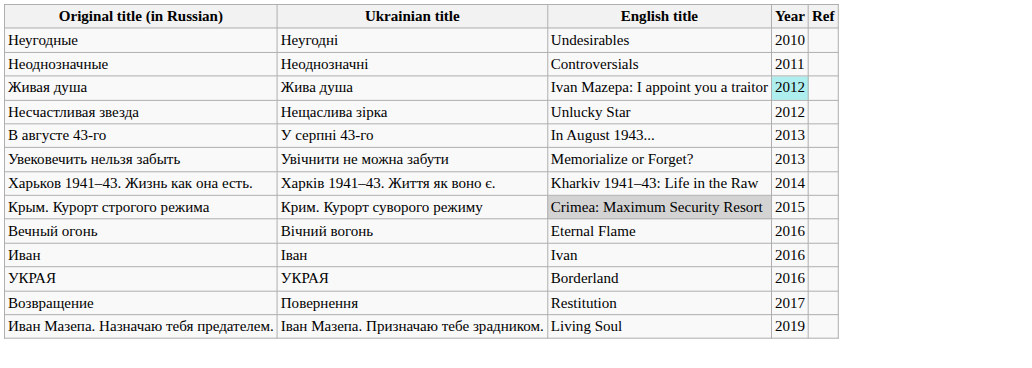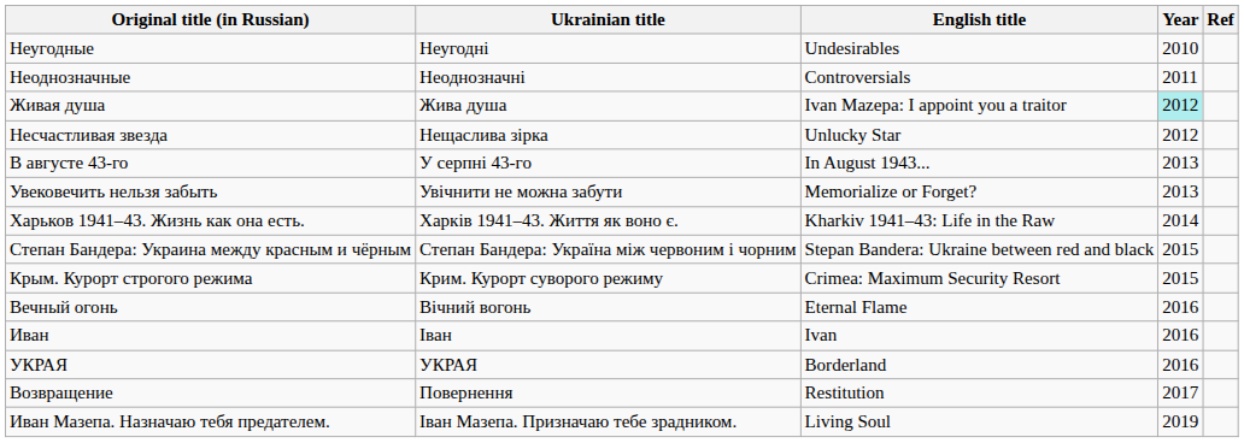+ row: Степан Бандера: Украина между красным и чёрным | Степан Бандера: Україна між червоним і чорним | Stepan Bandera: Ukraine between red and black | 2015
Крым. Курорт строгого режима | English title: lightgrey background -> no background
